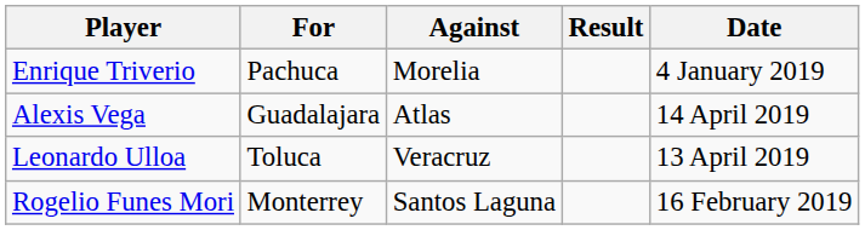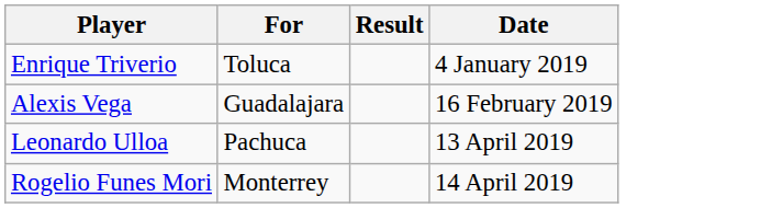- column: Against | Morelia | Atlas | Veracruz | Santos Laguna
Enrique Triverio | For: Pachuca -> Toluca
Alexis Vega | Date: 14 April 2019 -> 16 February 2019
Leonardo Ulloa | For: Toluca -> Pachuca
Rogelio Funes Mori | Date: 16 February 2019 -> 14 April 2019
